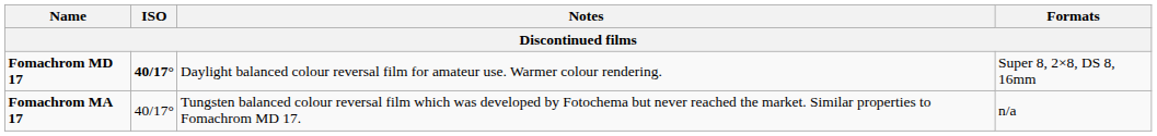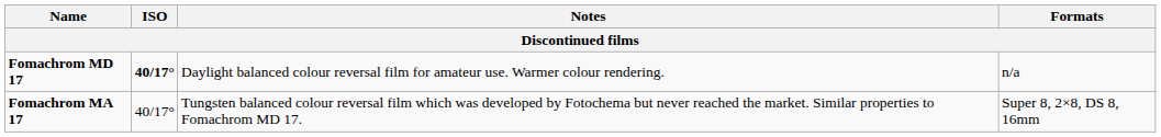Fomachrom MD 17 | Formats: Super 8, 2×8, DS 8, 16mm -> n/a
Fomachrom MA 17 | Formats: n/a -> Super 8, 2×8, DS 8, 16mm
